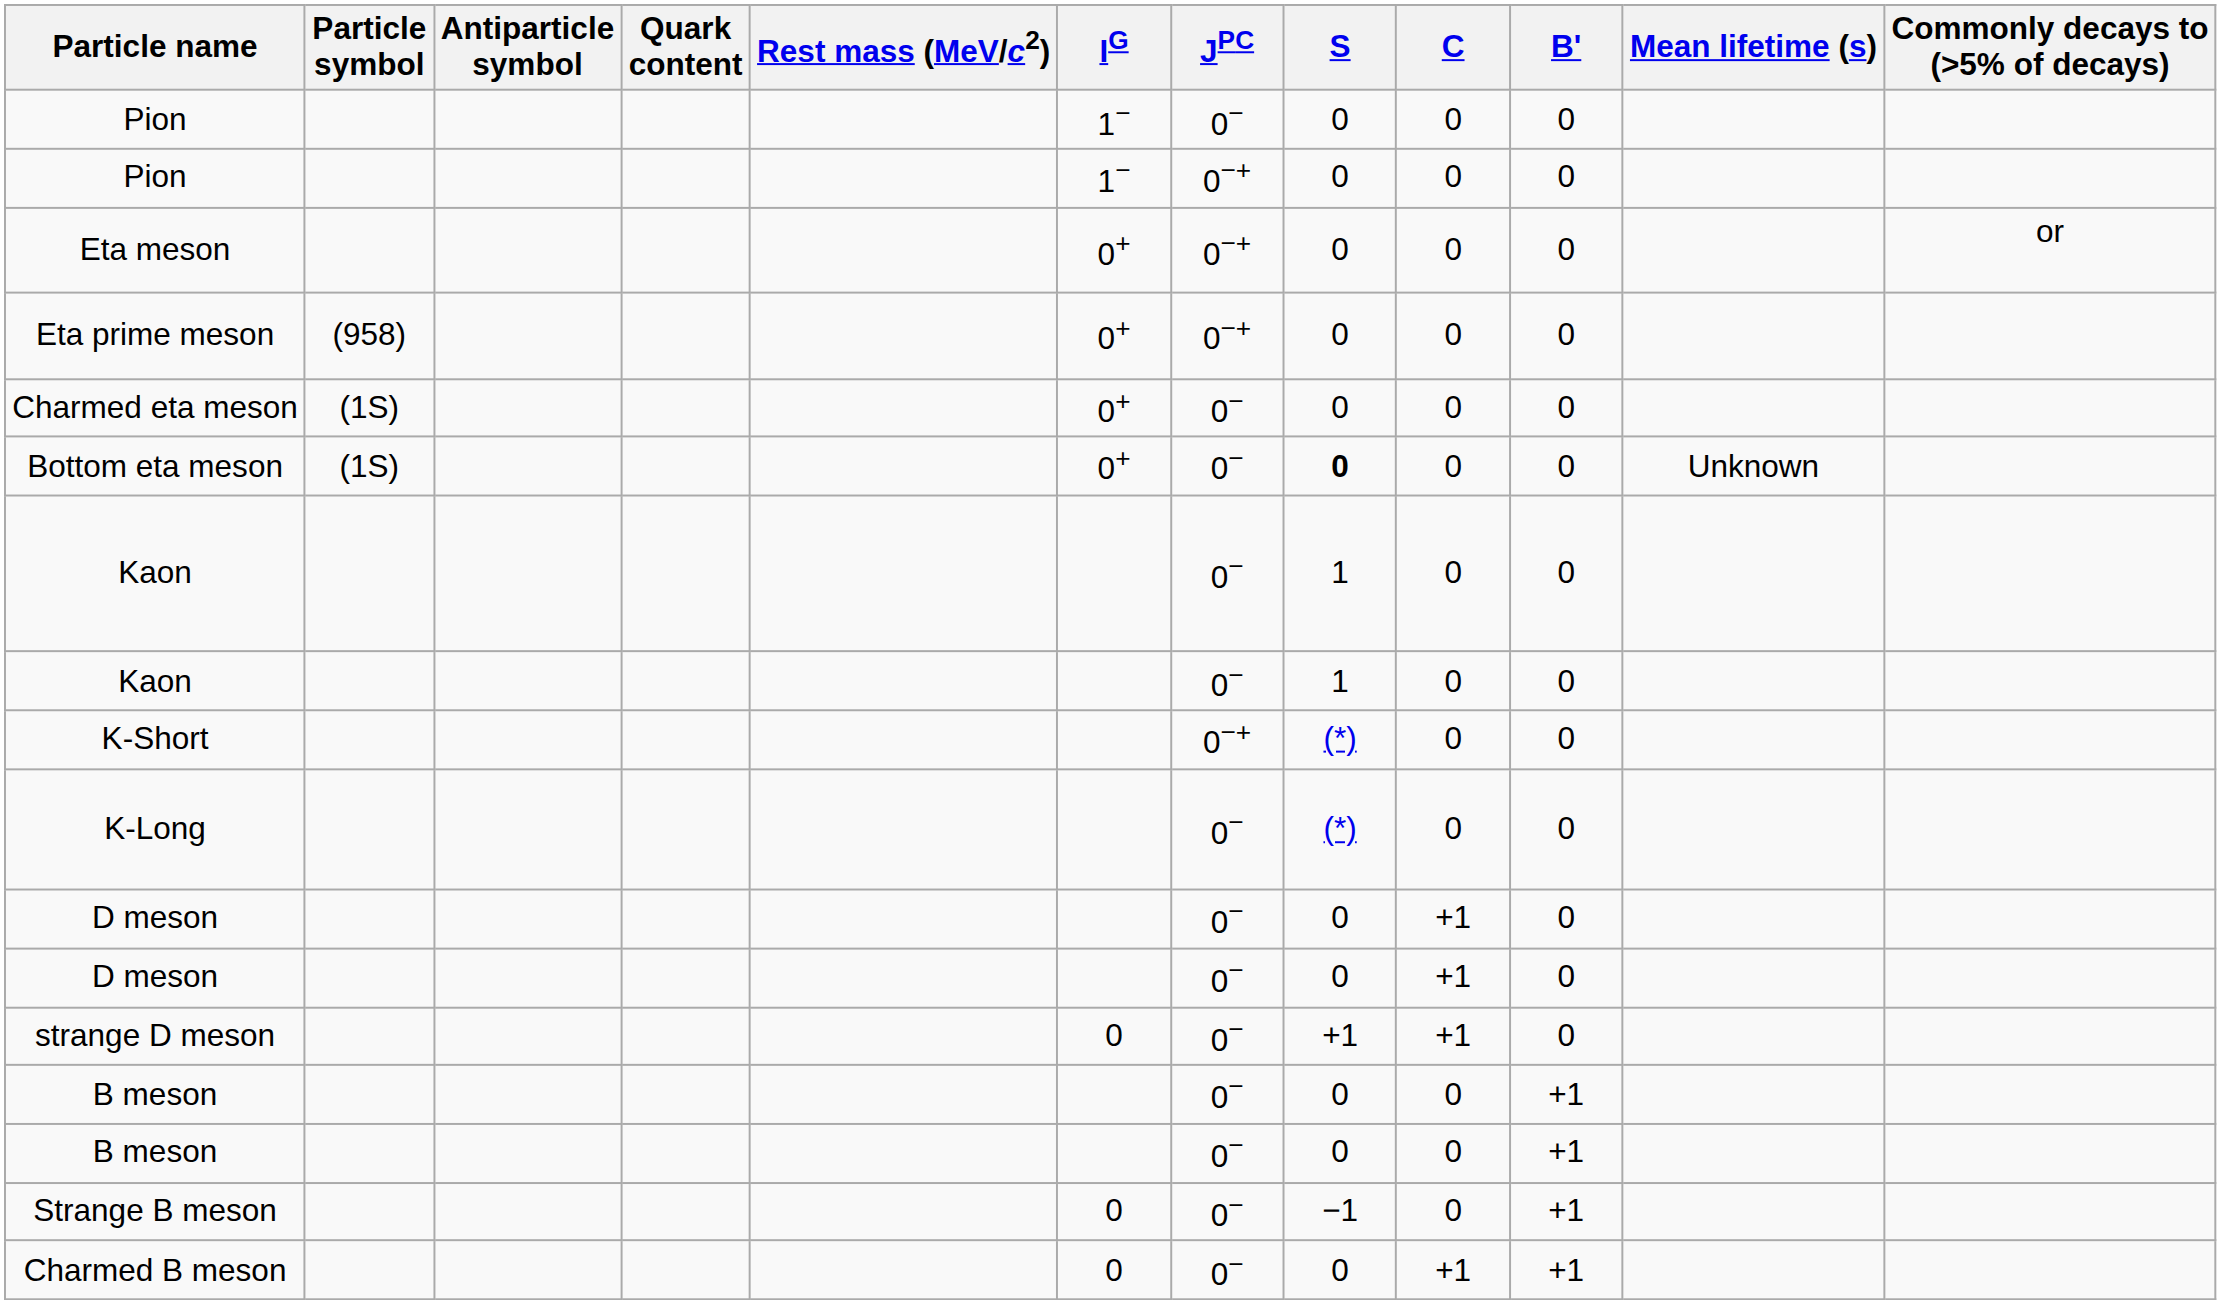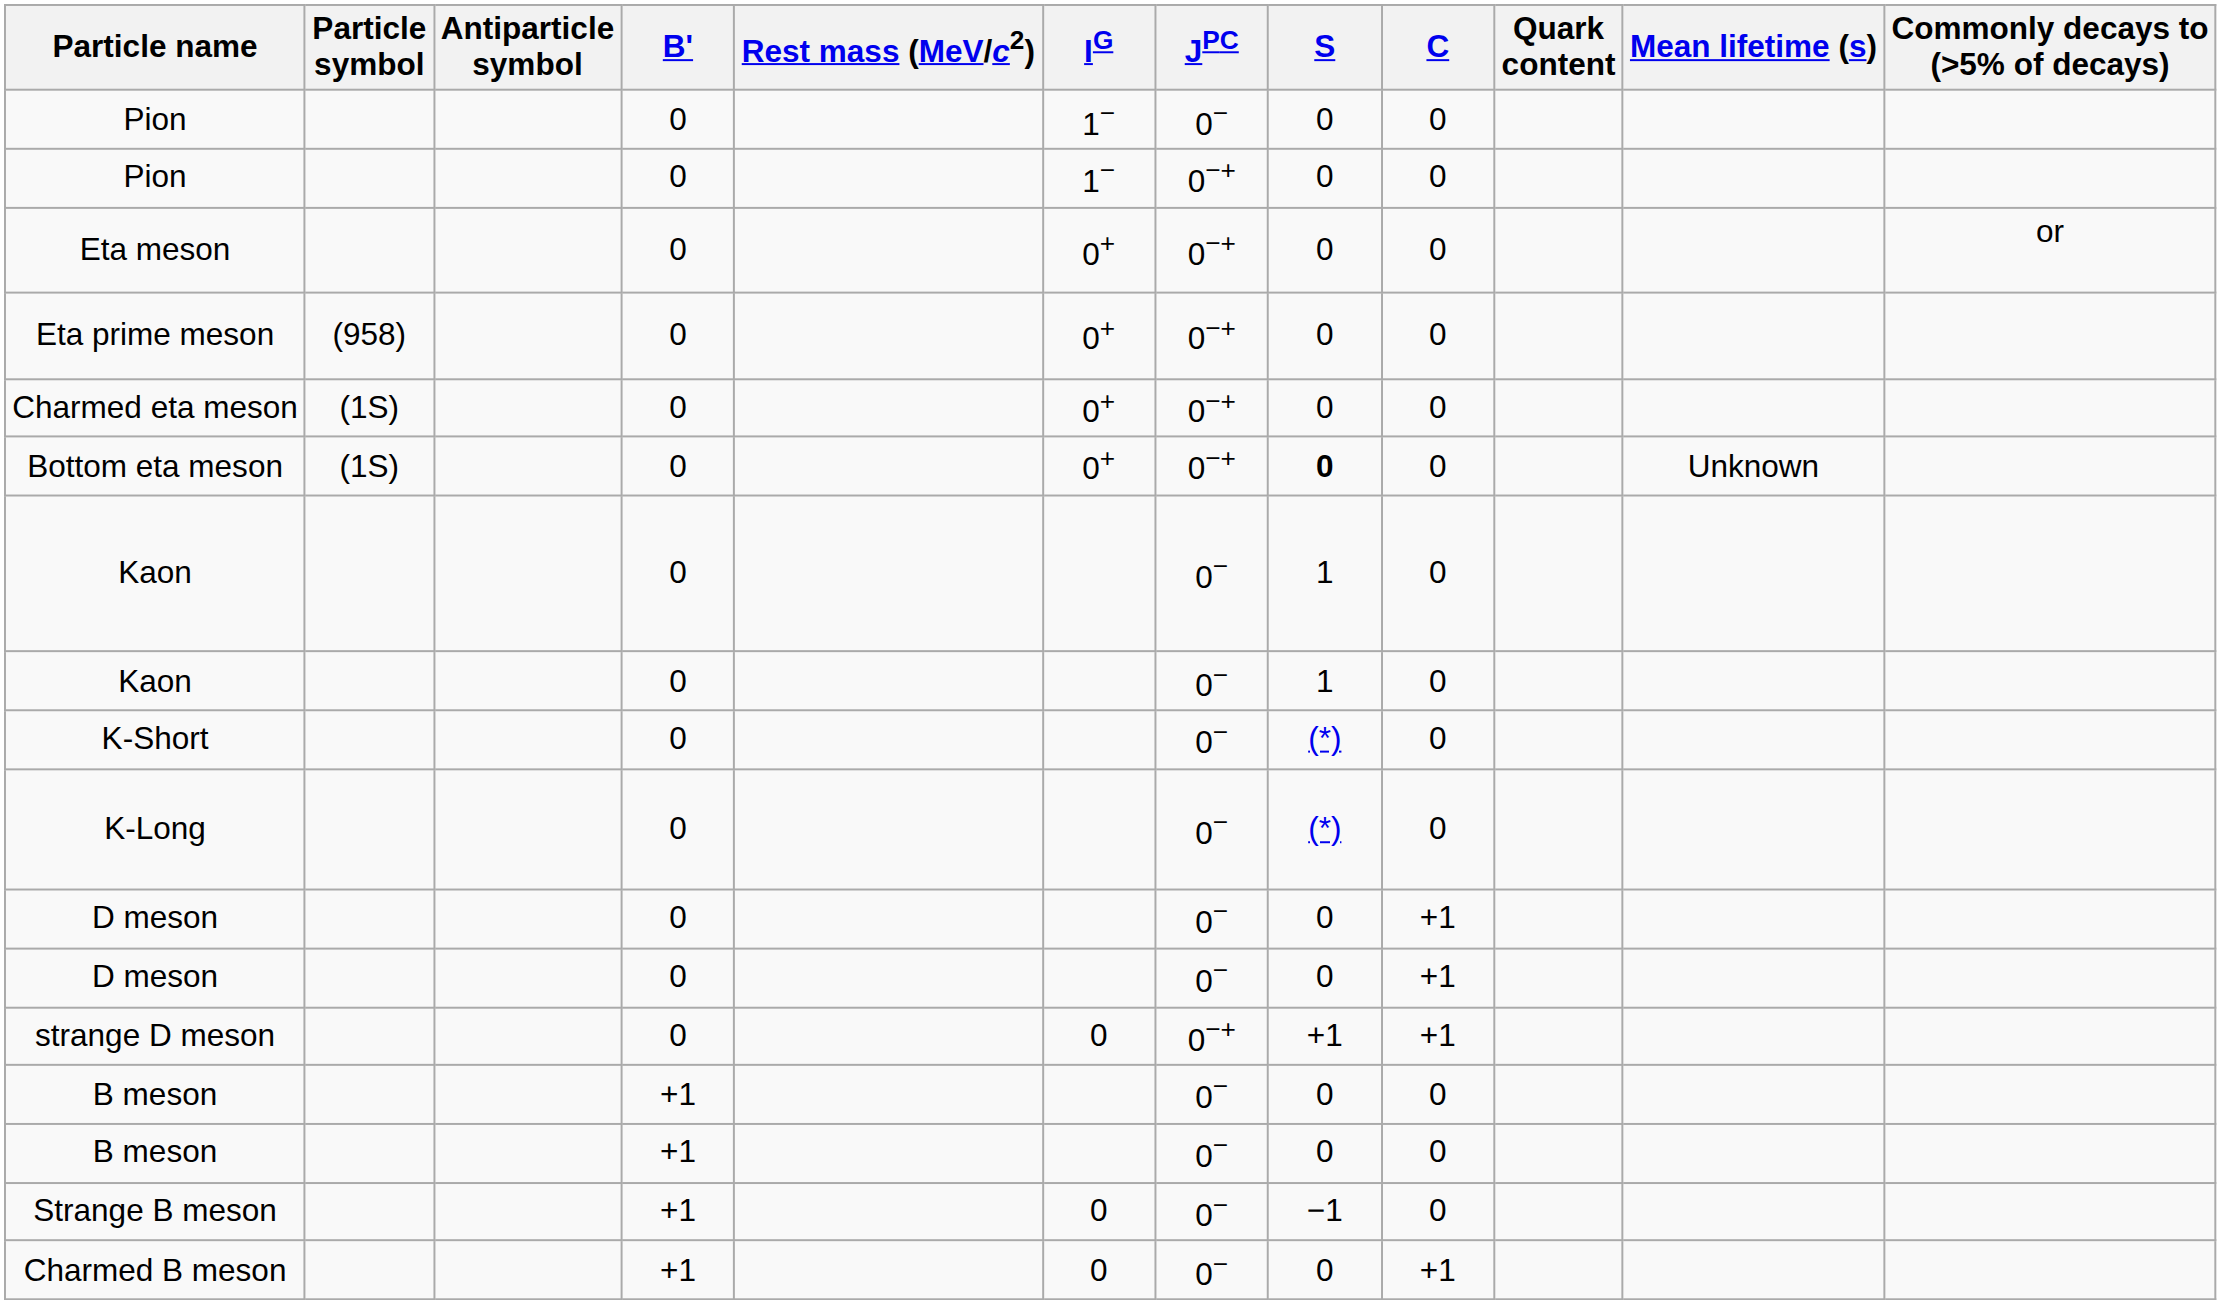columns swapped: Quark content <-> B'
Charmed eta meson | JPC: 0− -> 0−+
Bottom eta meson | JPC: 0− -> 0−+
K-Short | JPC: 0−+ -> 0−
strange D meson | JPC: 0− -> 0−+
